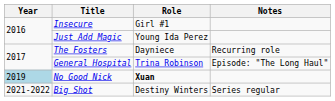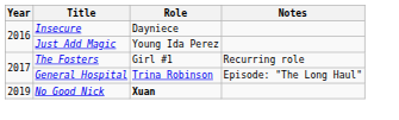Insecure | Role: Girl #1 -> Dayniece
The Fosters | Role: Dayniece -> Girl #1
No Good Nick | Year: lightblue background -> no background
- row: 2021-2022 | Big Shot | Destiny Winters | Series regular
